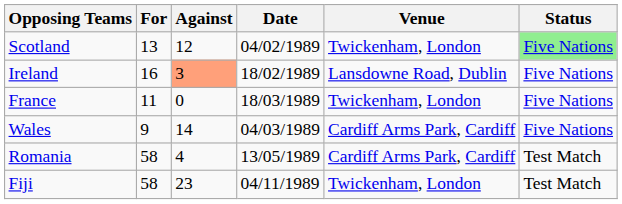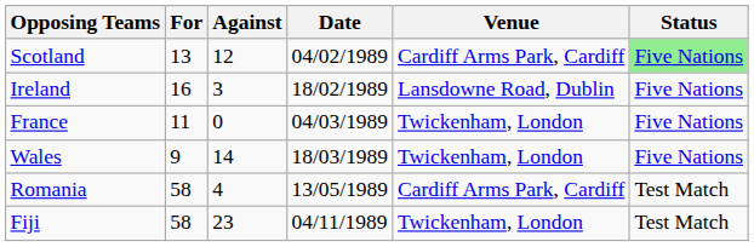Scotland | Venue: Twickenham, London -> Cardiff Arms Park, Cardiff
Ireland | Against: lightsalmon background -> no background
France | Date: 18/03/1989 -> 04/03/1989
Wales | Date: 04/03/1989 -> 18/03/1989
Wales | Venue: Cardiff Arms Park, Cardiff -> Twickenham, London
